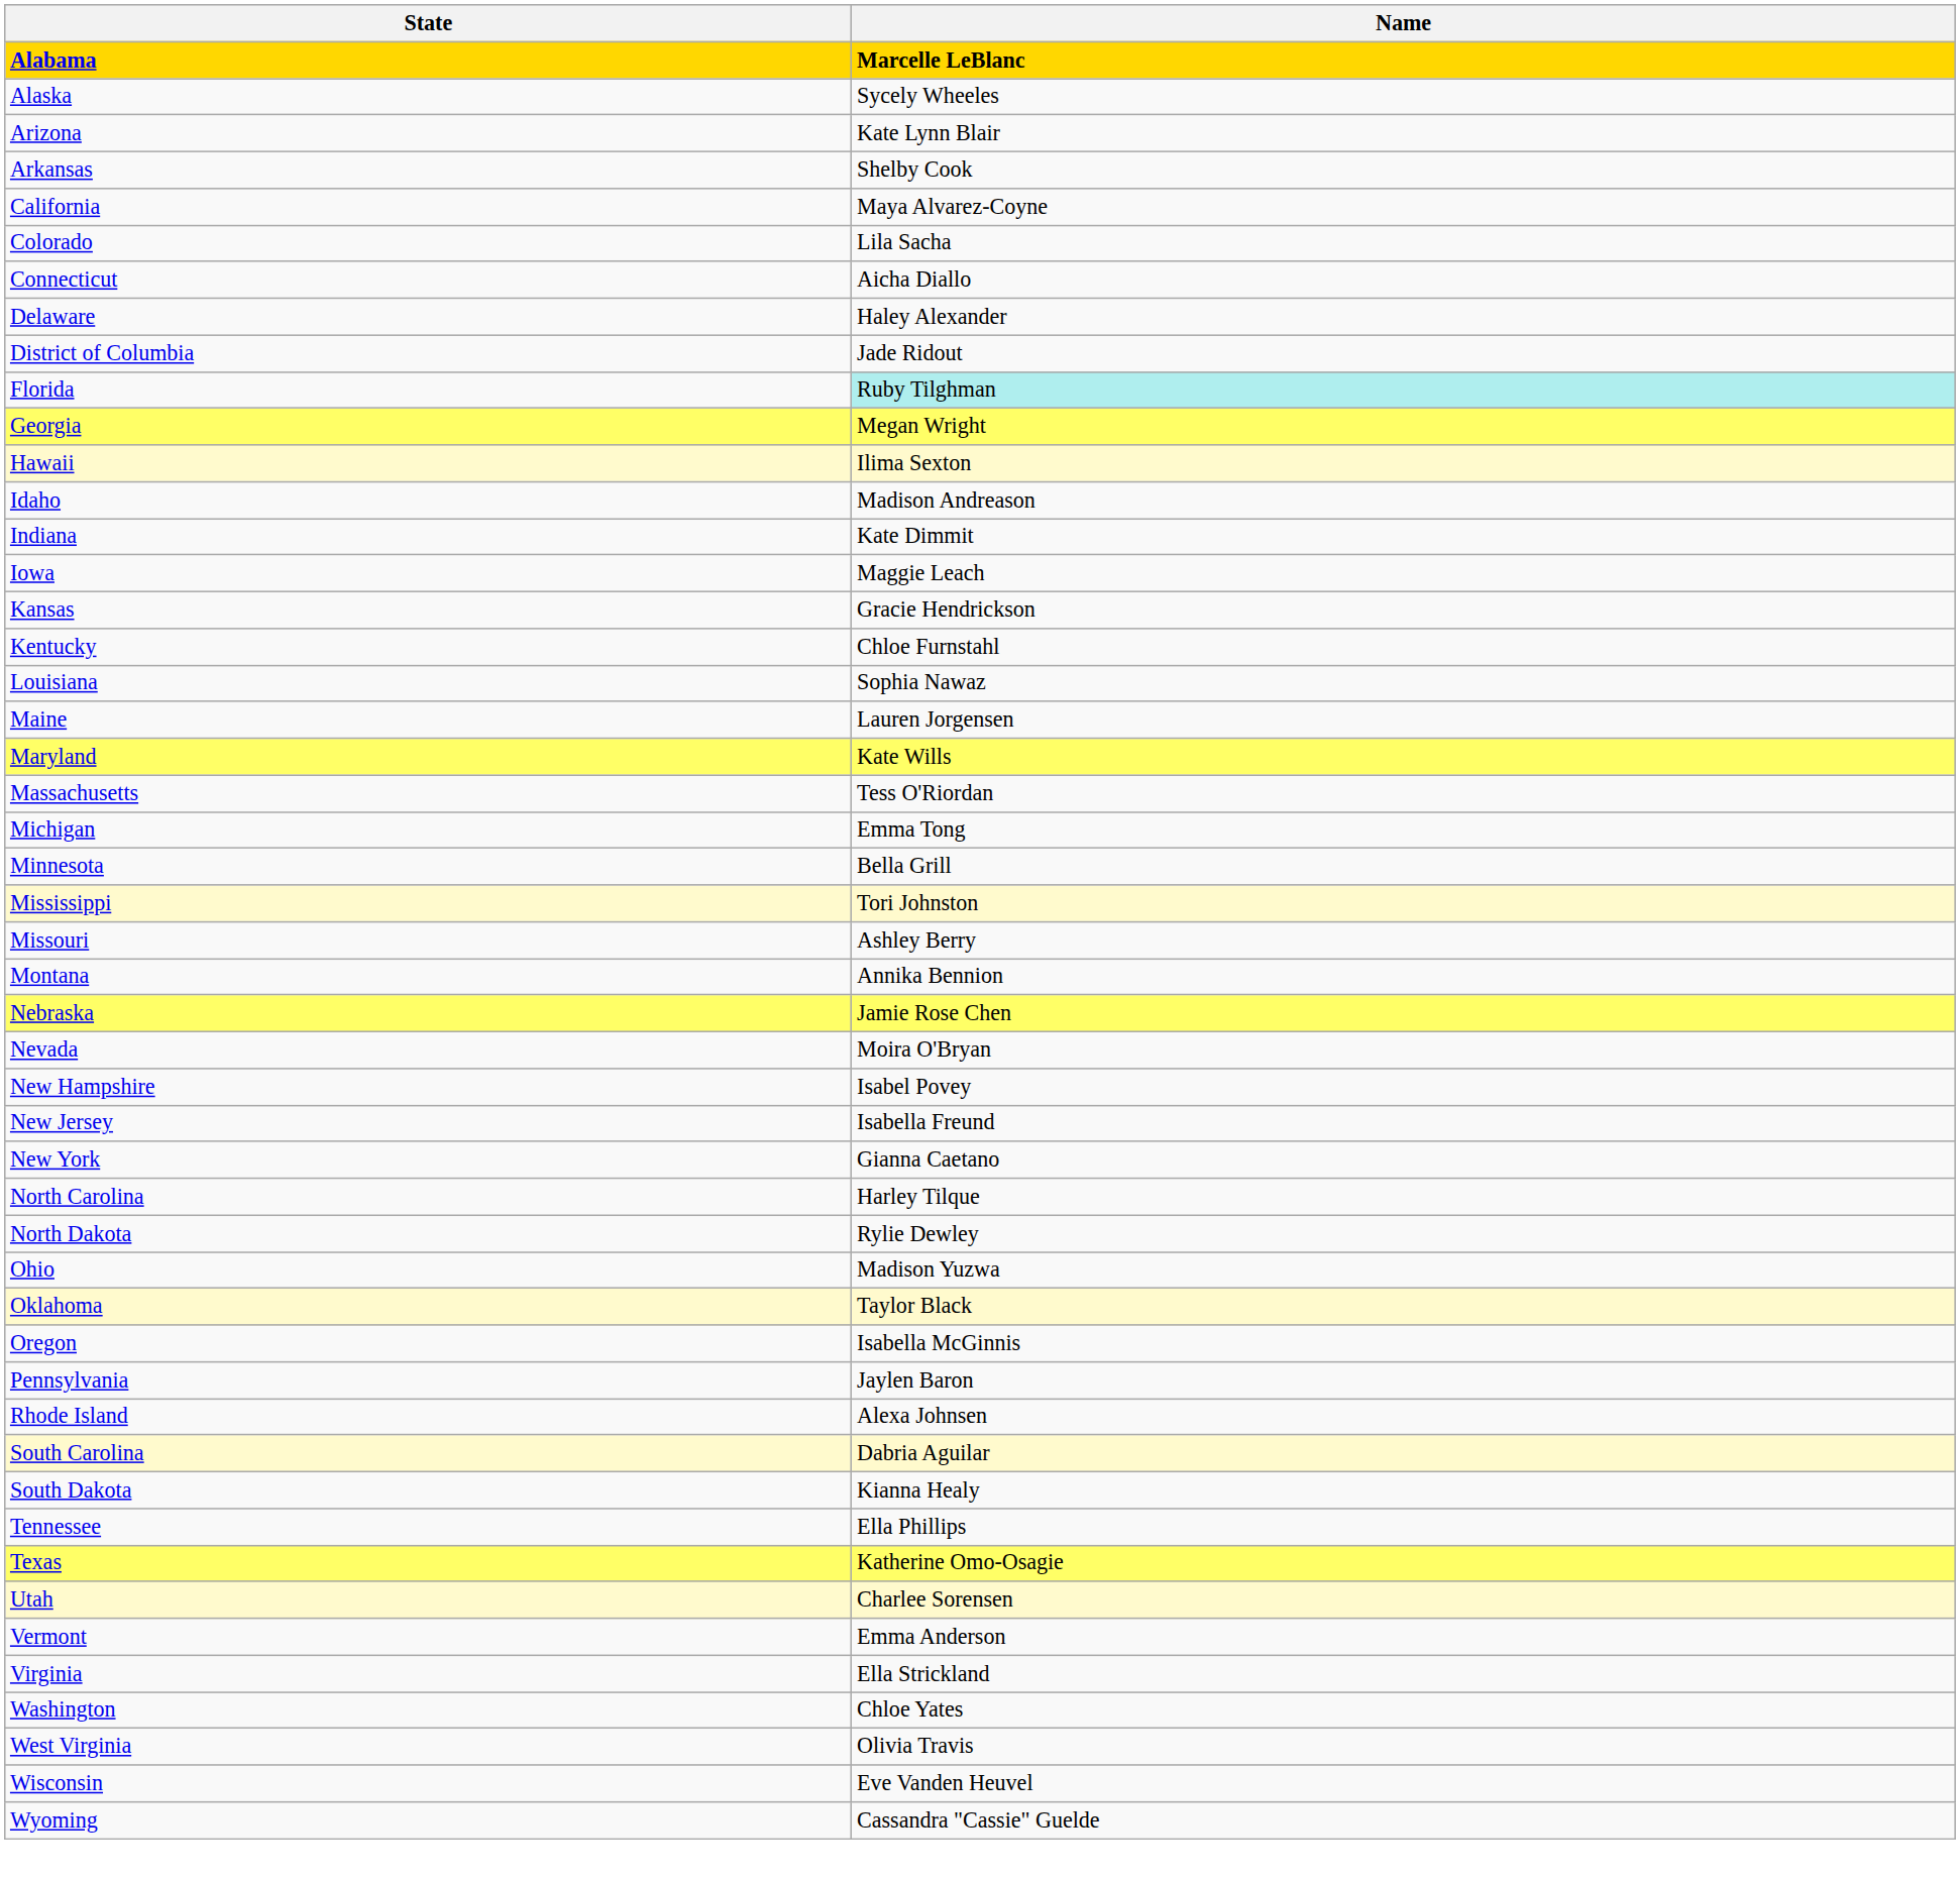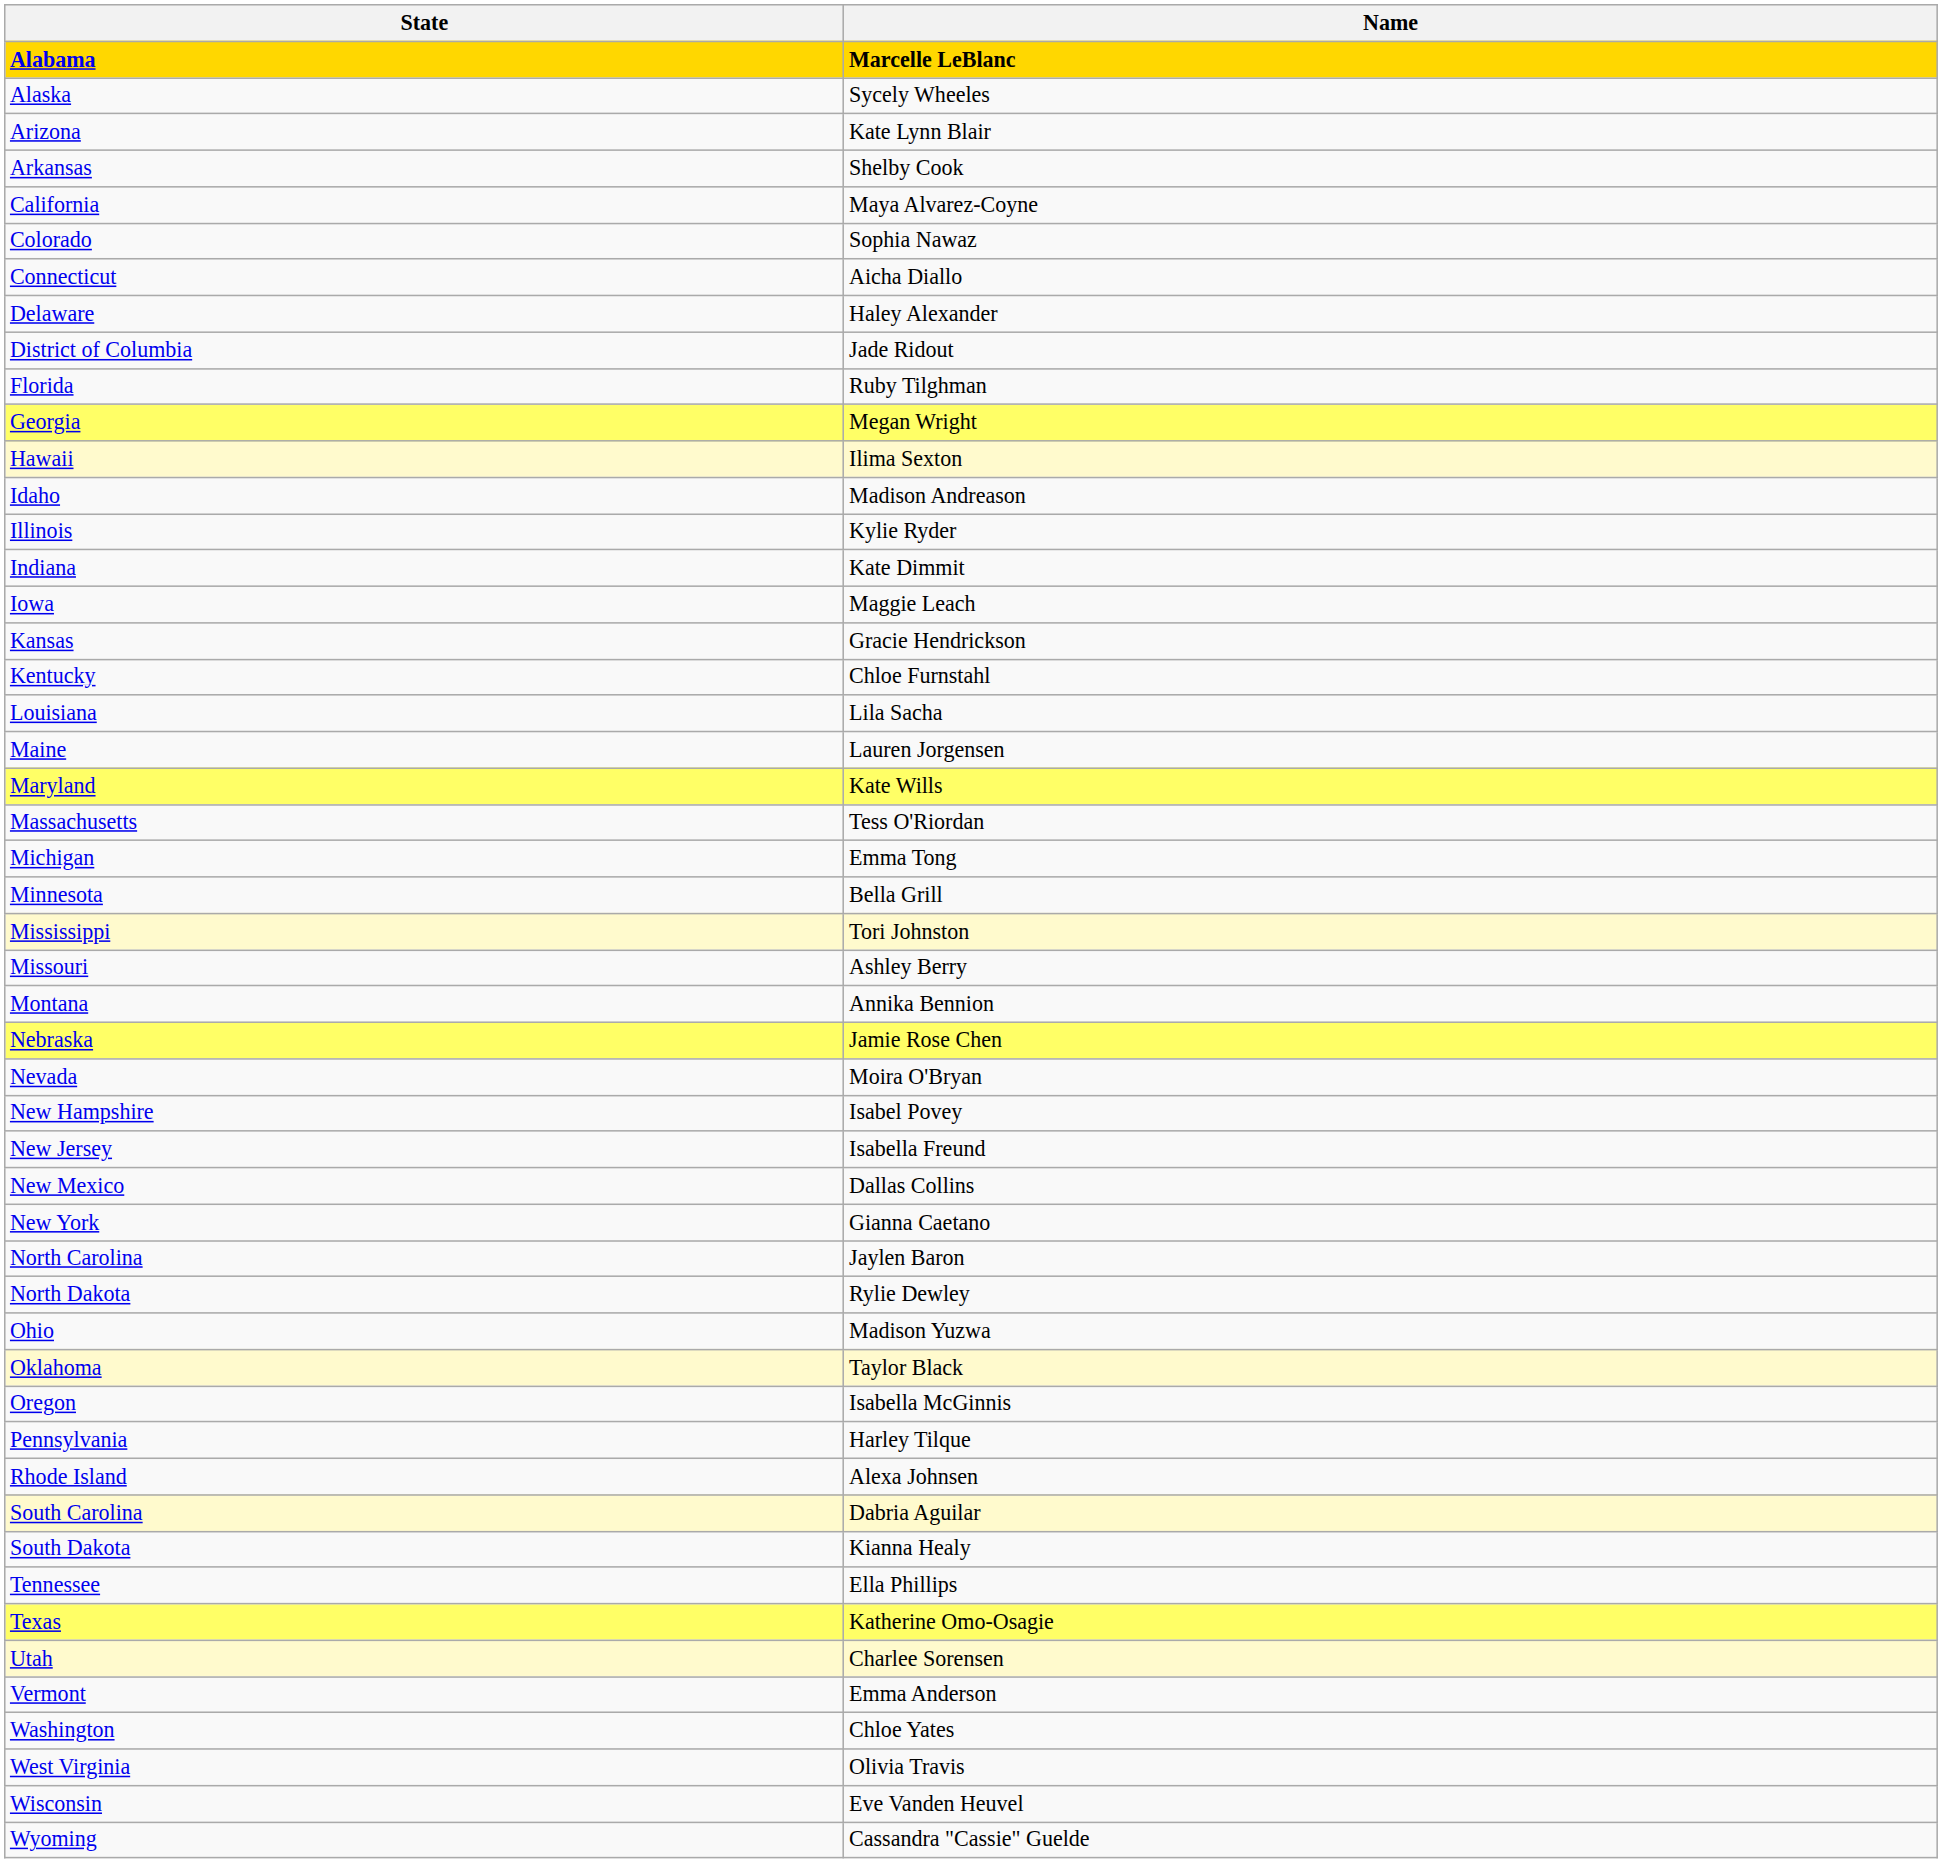Colorado | Name: Lila Sacha -> Sophia Nawaz
Florida | Name: paleturquoise background -> no background
+ row: Illinois | Kylie Ryder
Louisiana | Name: Sophia Nawaz -> Lila Sacha
+ row: New Mexico | Dallas Collins
North Carolina | Name: Harley Tilque -> Jaylen Baron
Pennsylvania | Name: Jaylen Baron -> Harley Tilque
- row: Virginia | Ella Strickland
